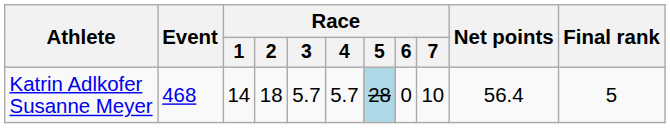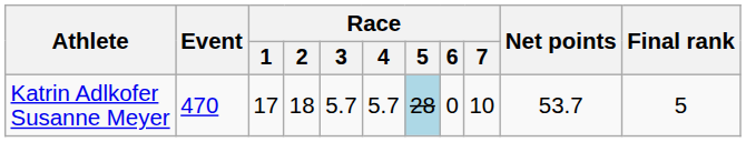Katrin Adlkofer Susanne Meyer | Event: 468 -> 470
Katrin Adlkofer Susanne Meyer | Race / 1: 14 -> 17
Katrin Adlkofer Susanne Meyer | Net points: 56.4 -> 53.7
